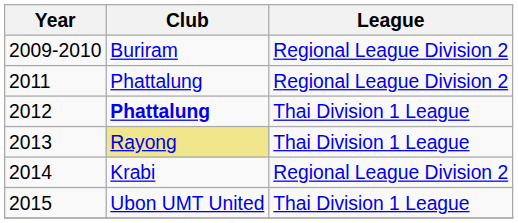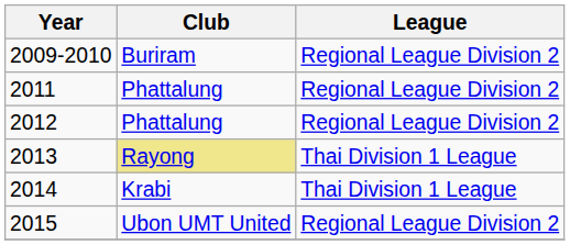2012 | Club: bold -> normal
2012 | League: Thai Division 1 League -> Regional League Division 2
2014 | League: Regional League Division 2 -> Thai Division 1 League
2015 | League: Thai Division 1 League -> Regional League Division 2
